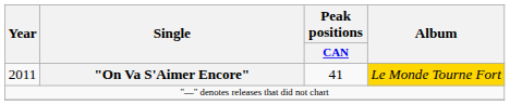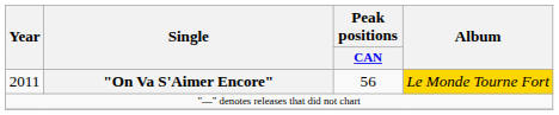2011 | Peak positions / CAN: 41 -> 56
